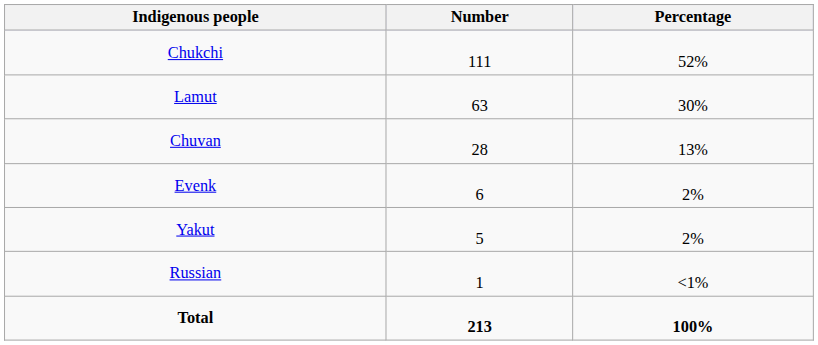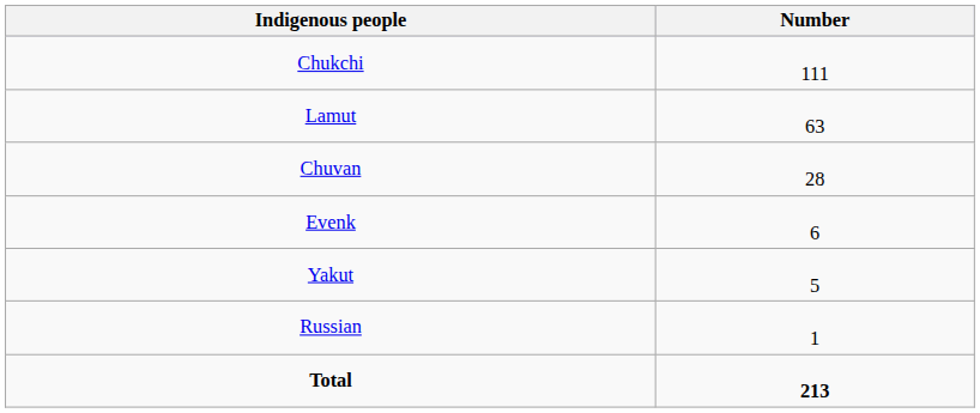- column: Percentage | 52% | 30% | 13% | 2% | 2% | <1% | 100%
